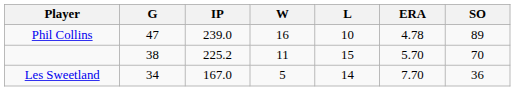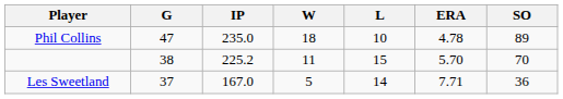Phil Collins | IP: 239.0 -> 235.0
Phil Collins | W: 16 -> 18
Les Sweetland | G: 34 -> 37
Les Sweetland | ERA: 7.70 -> 7.71
